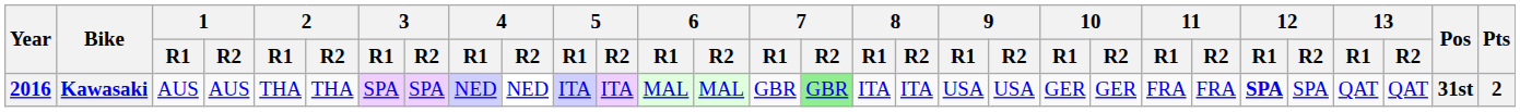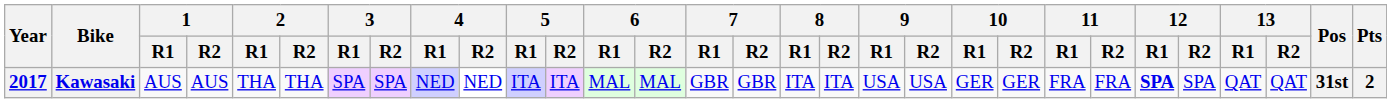Kawasaki | Year: 2016 -> 2017
Kawasaki | 7 / R2: lightgreen background -> no background
